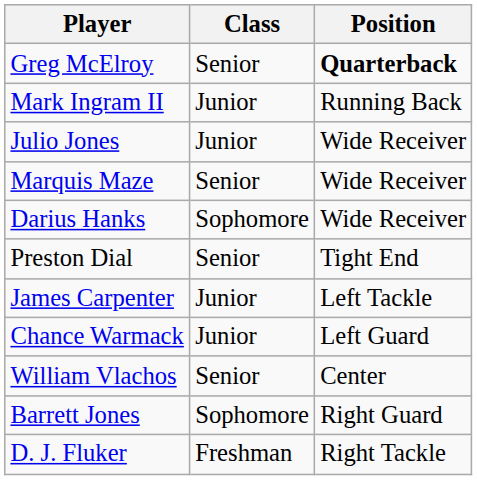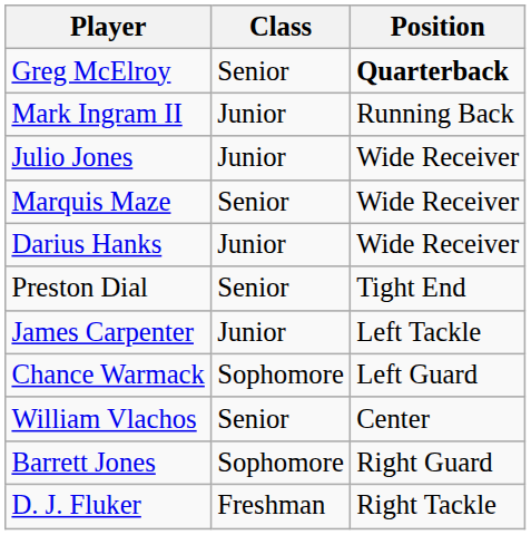Darius Hanks | Class: Sophomore -> Junior
Chance Warmack | Class: Junior -> Sophomore
